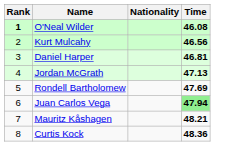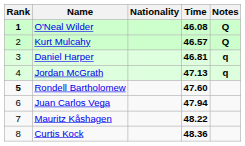+ column: Notes | Q | Q | q | q
Kurt Mulcahy | Time: 46.56 -> 46.57
Rondell Bartholomew | Rank: normal -> bold
Rondell Bartholomew | Time: 47.69 -> 47.60
Juan Carlos Vega | Time: lightgreen background -> no background
Mauritz Kåshagen | Time: 48.21 -> 48.22
